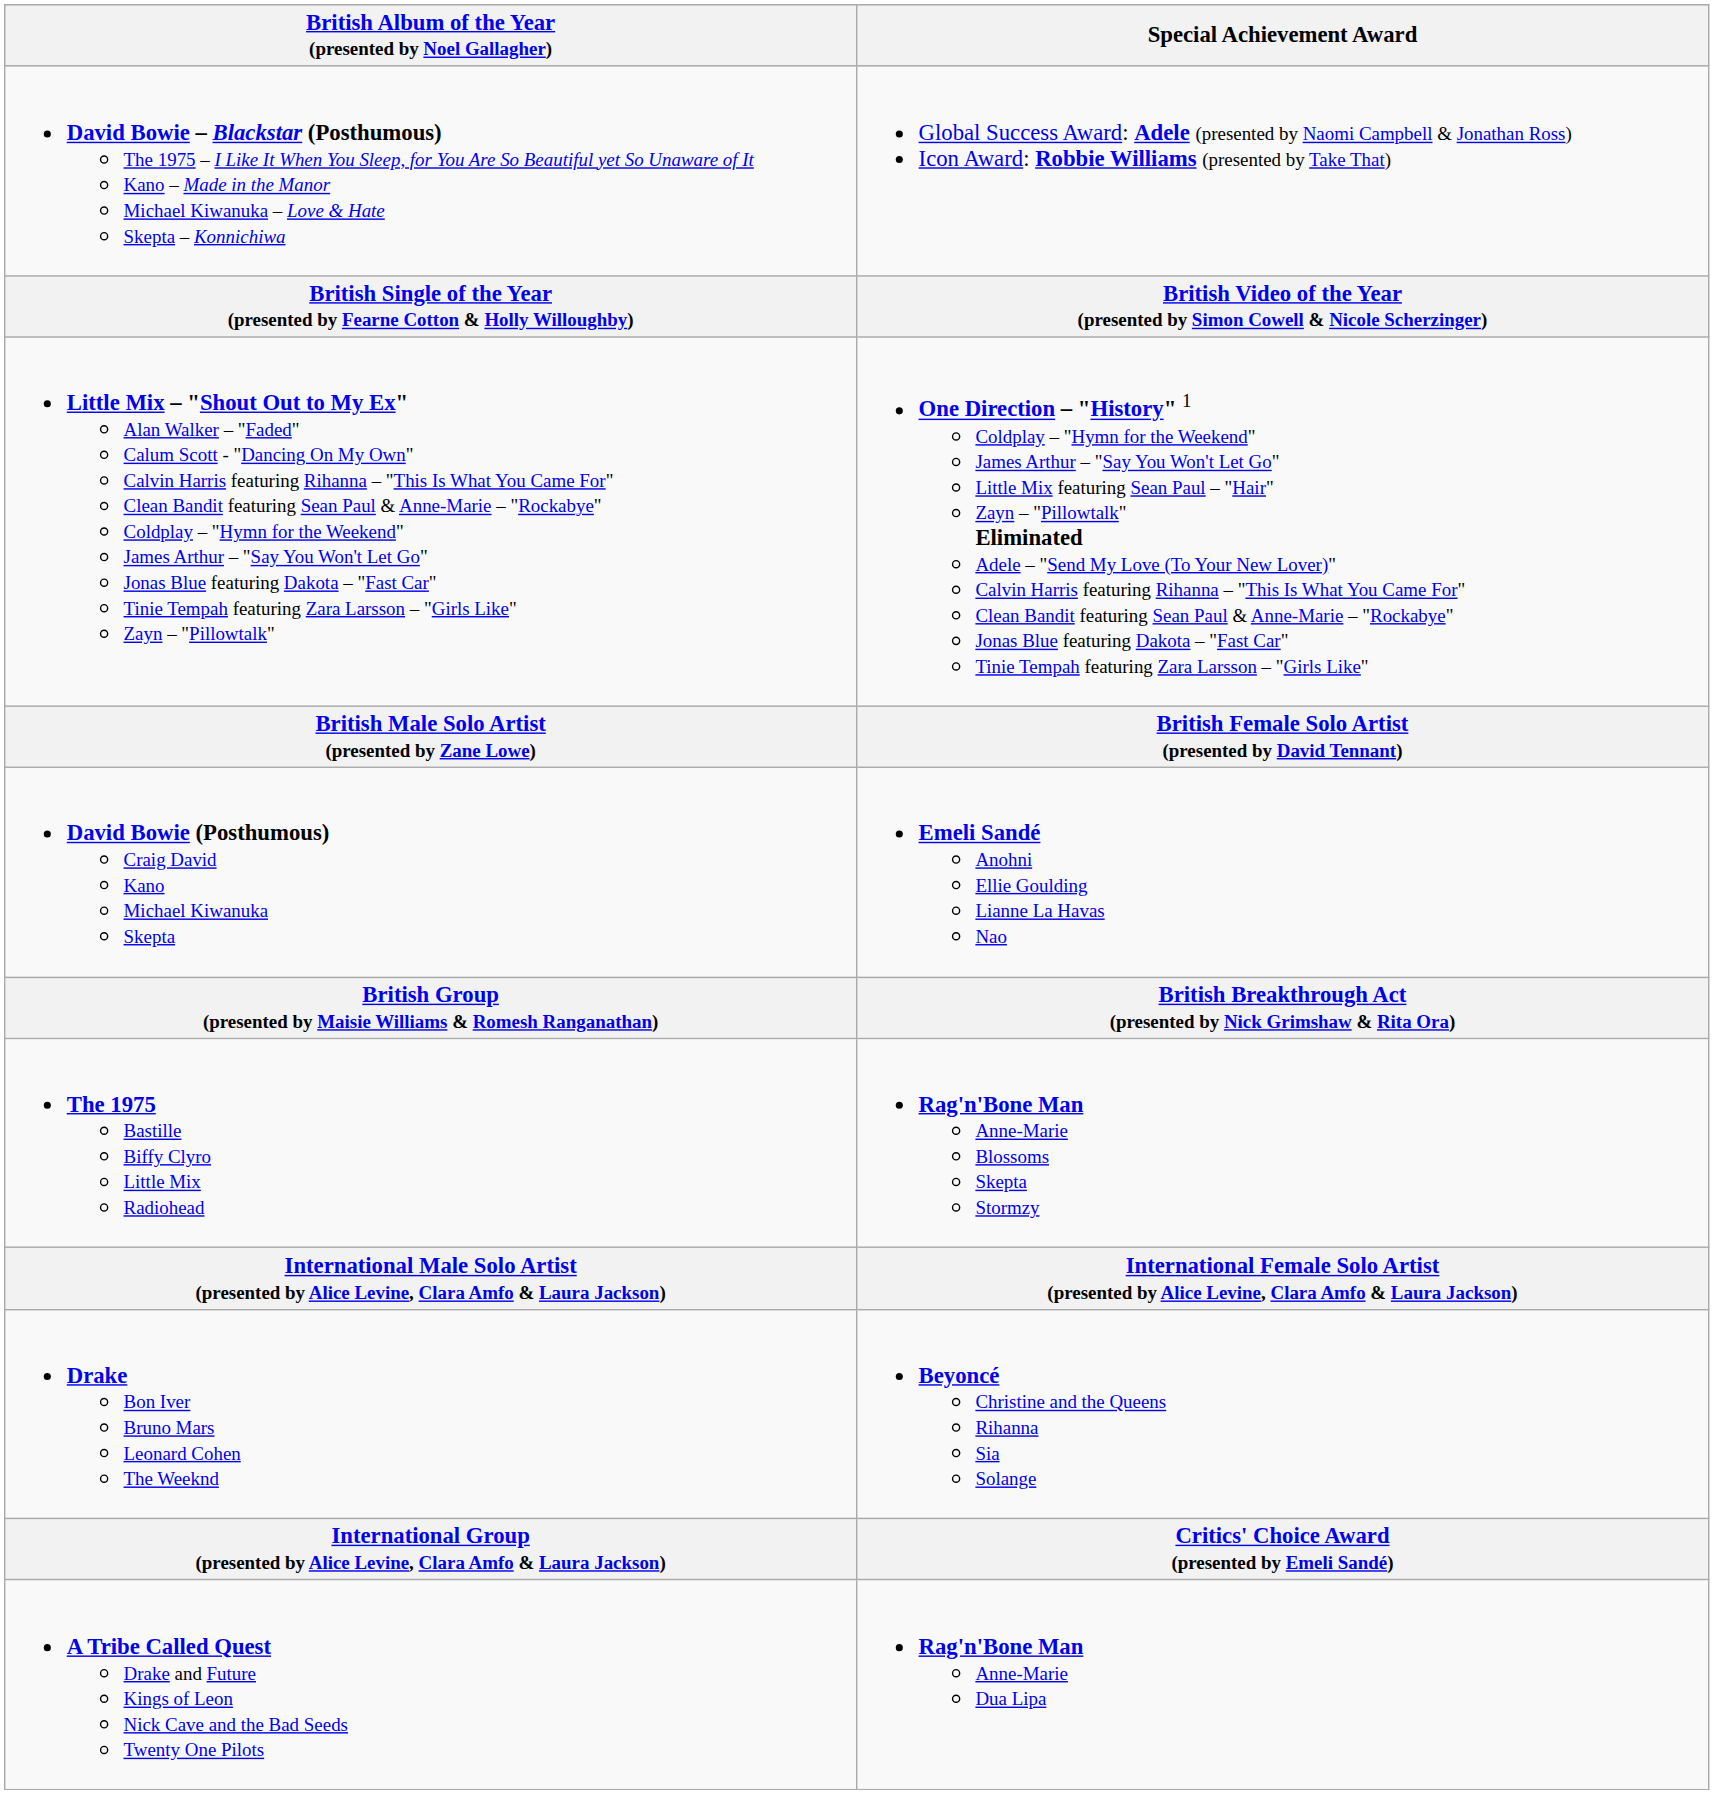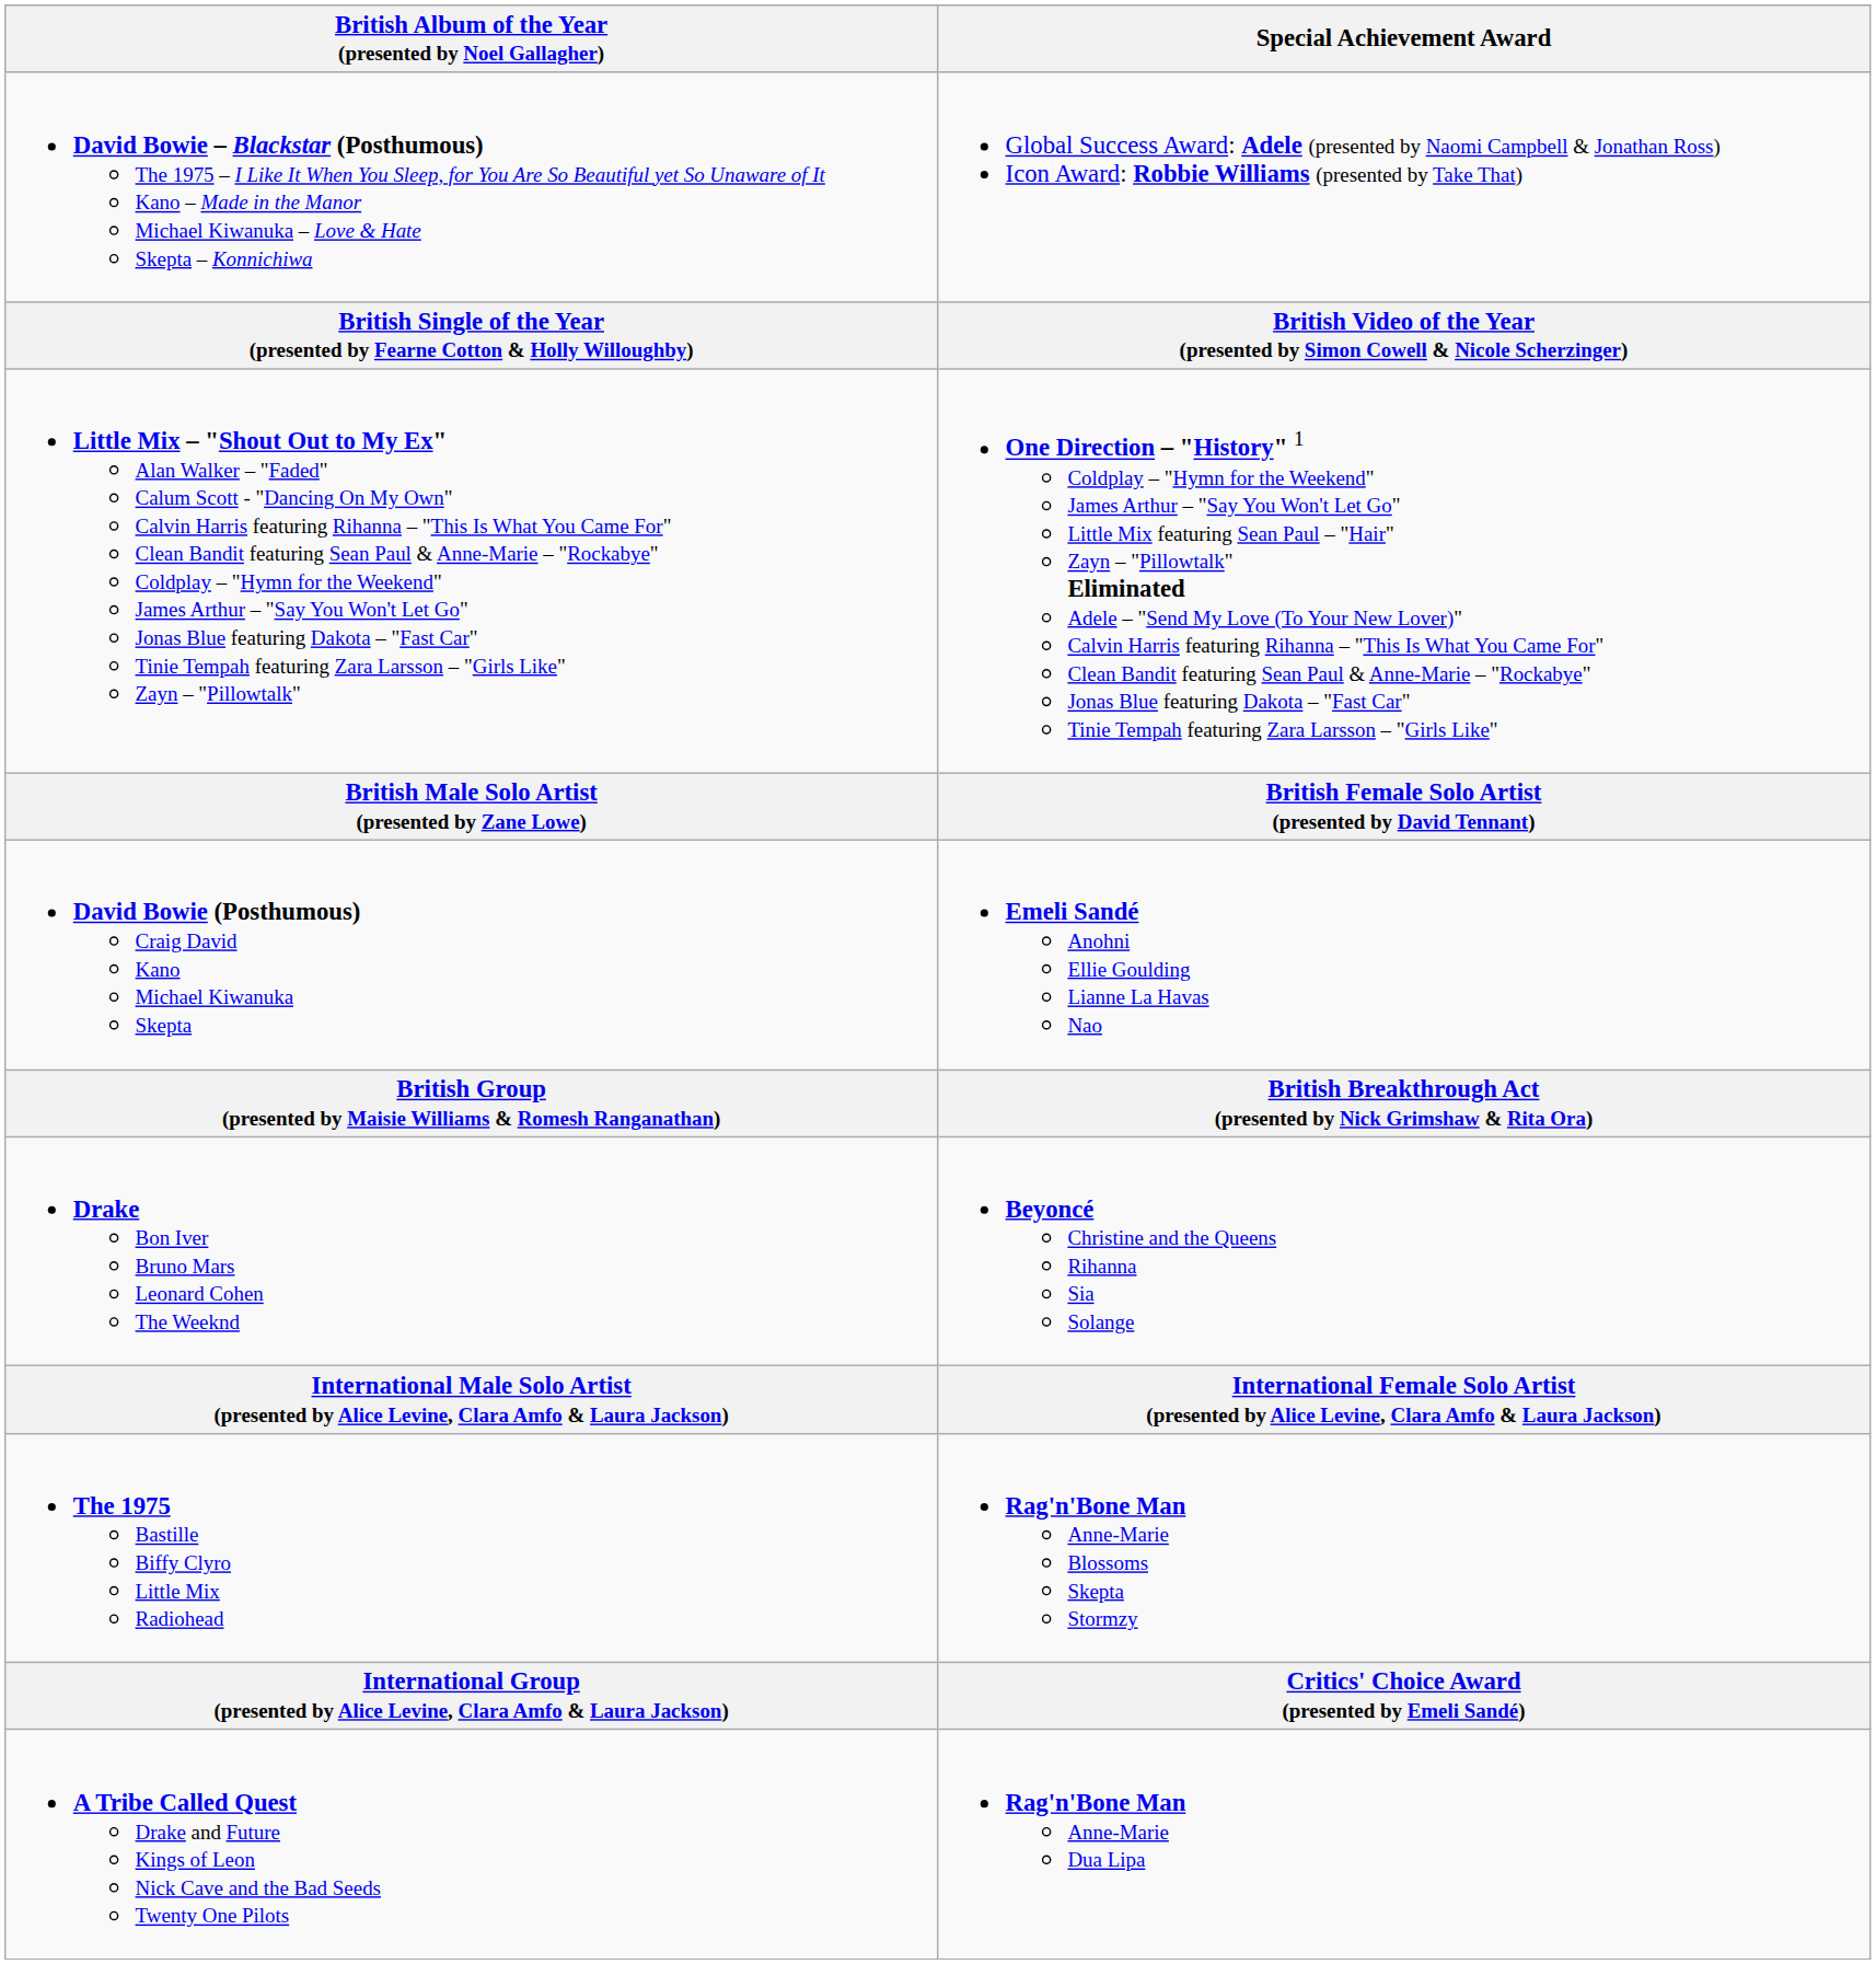rows swapped: The 1975 Bastille Biffy Clyro Little Mix Radiohead <-> Drake Bon Iver Bruno Mars Leonard Cohen The Weeknd
